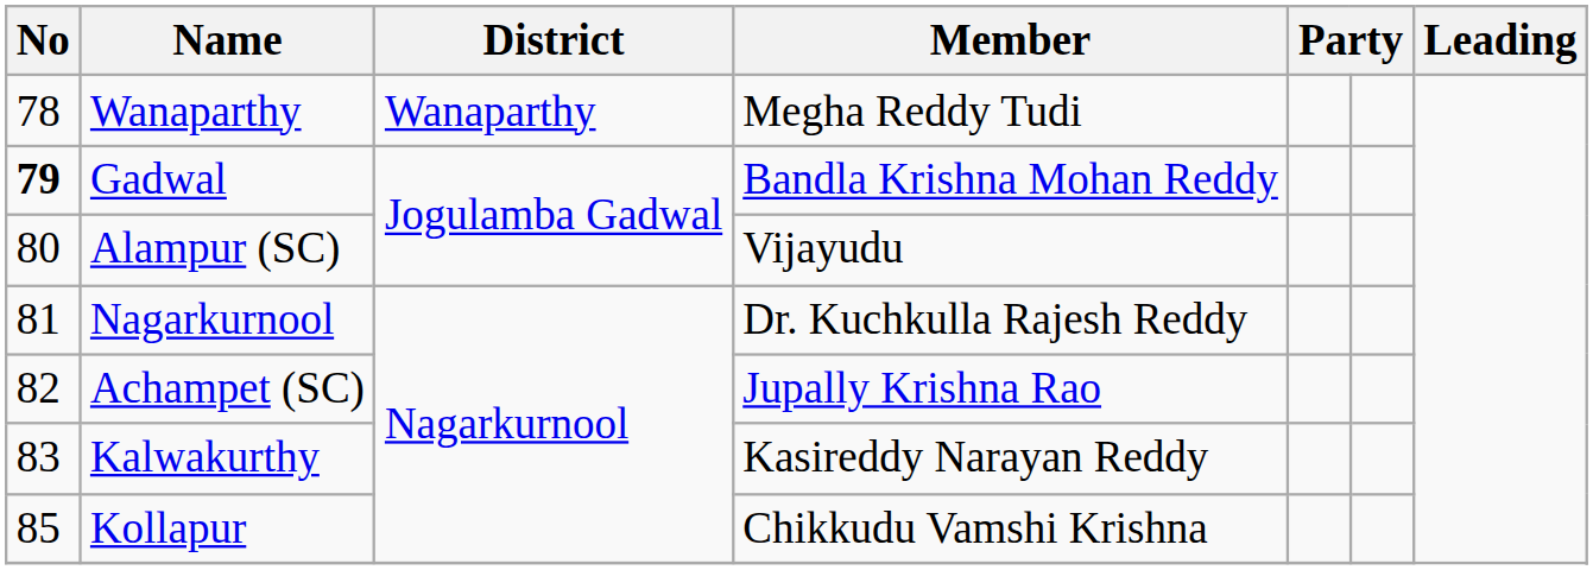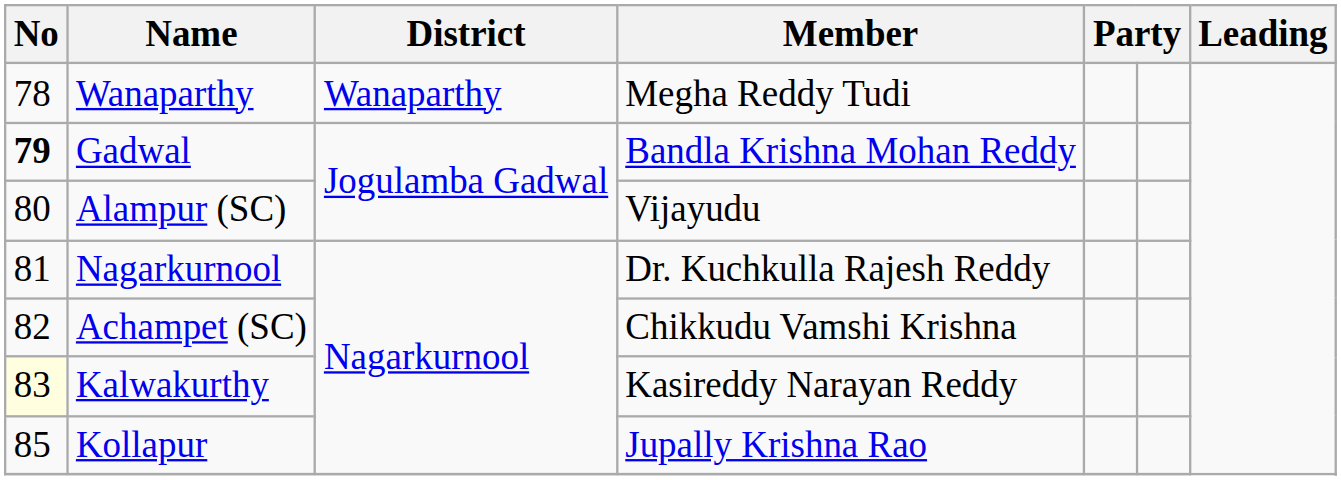Achampet (SC) | Member: Jupally Krishna Rao -> Chikkudu Vamshi Krishna
Kalwakurthy | No: no background -> lightyellow background
Kollapur | Member: Chikkudu Vamshi Krishna -> Jupally Krishna Rao
